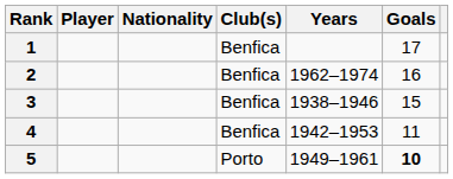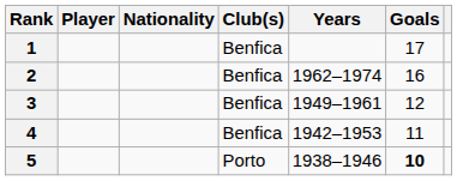3 | Years: 1938–1946 -> 1949–1961
3 | Goals: 15 -> 12
5 | Years: 1949–1961 -> 1938–1946
